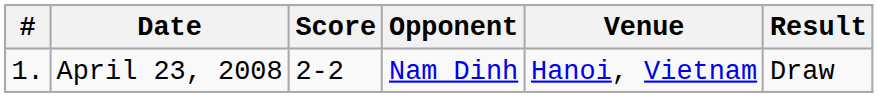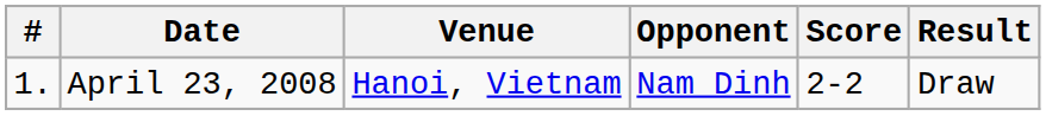columns swapped: Venue <-> Score
